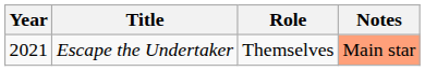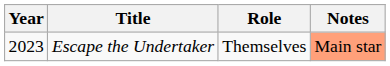Escape the Undertaker | Year: 2021 -> 2023
